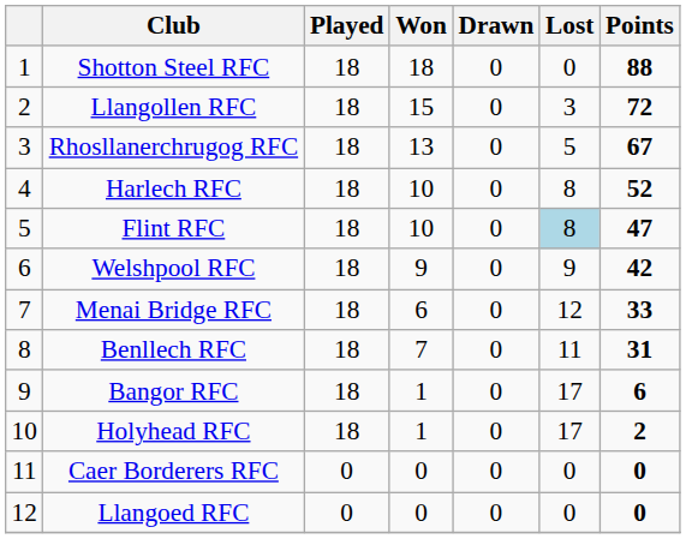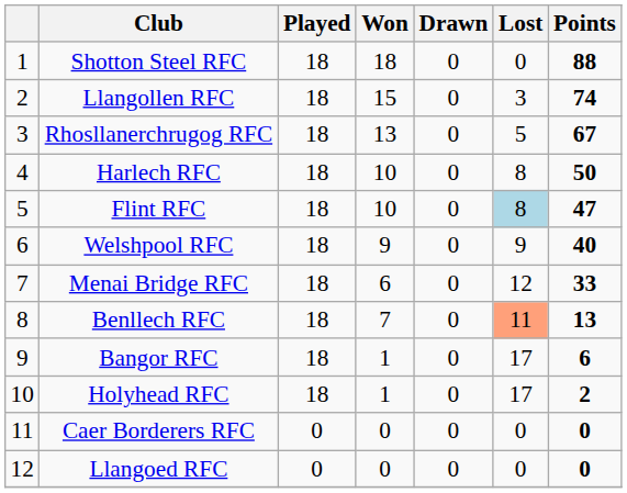Llangollen RFC | Points: 72 -> 74
Harlech RFC | Points: 52 -> 50
Welshpool RFC | Points: 42 -> 40
Benllech RFC | Lost: no background -> lightsalmon background
Benllech RFC | Points: 31 -> 13
